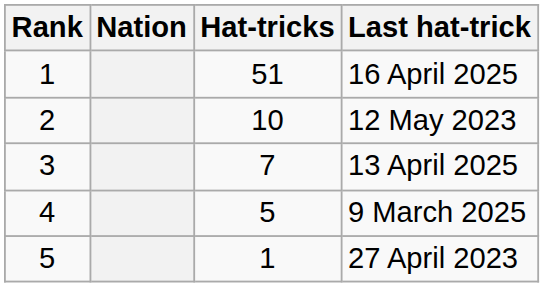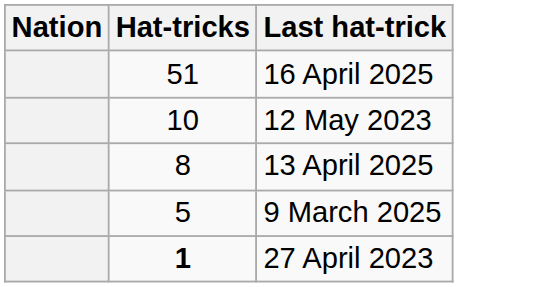- column: Rank | 1 | 2 | 3 | 4 | 5
13 April 2025 | Hat-tricks: 7 -> 8
27 April 2023 | Hat-tricks: normal -> bold
